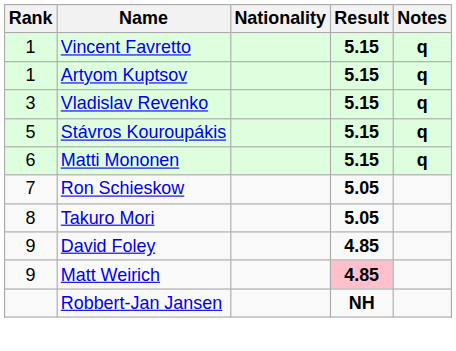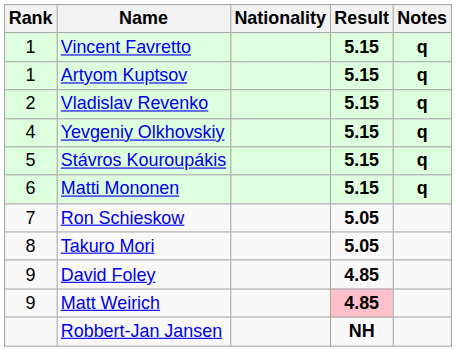Vladislav Revenko | Rank: 3 -> 2
+ row: 4 | Yevgeniy Olkhovskiy | 5.15 | q
